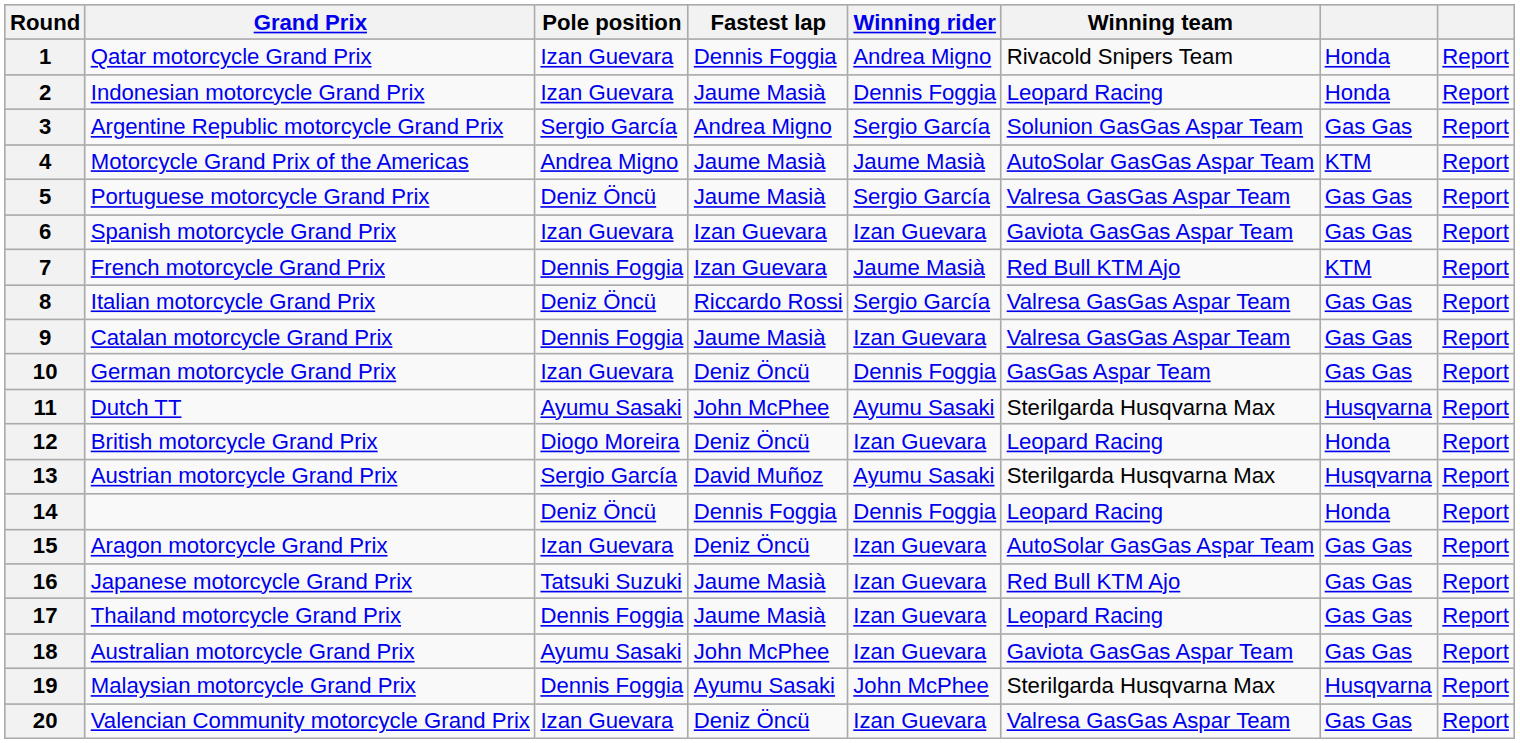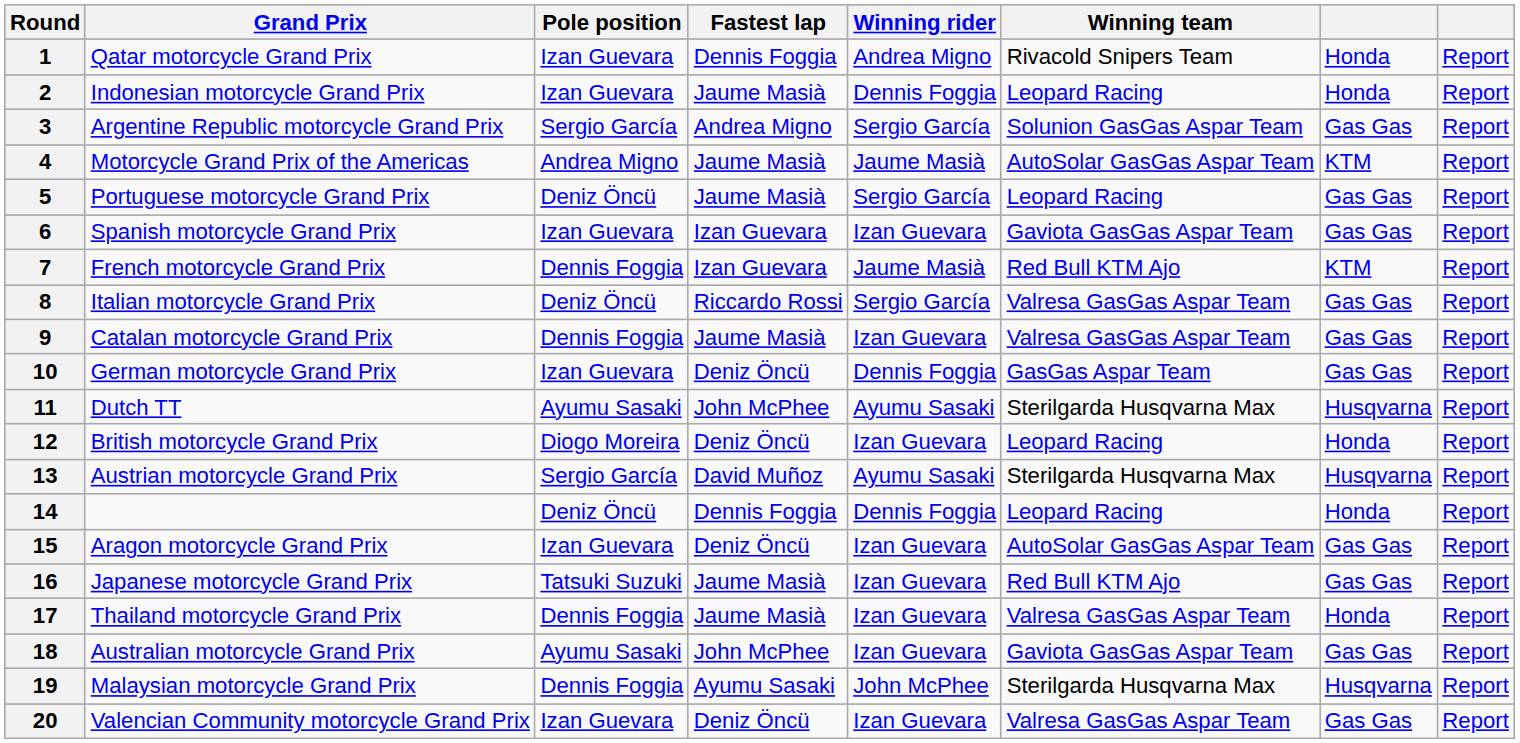5 | Winning team: Valresa GasGas Aspar Team -> Leopard Racing
17 | Winning team: Leopard Racing -> Valresa GasGas Aspar Team
17 | column 7: Gas Gas -> Honda
